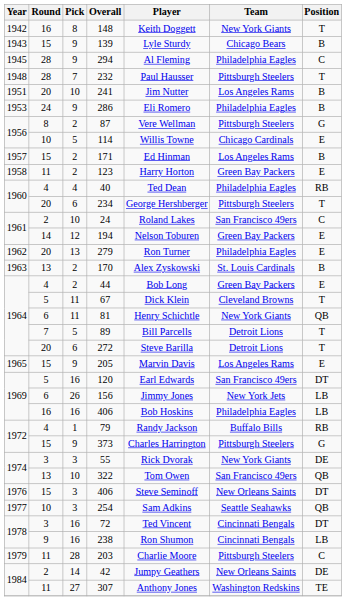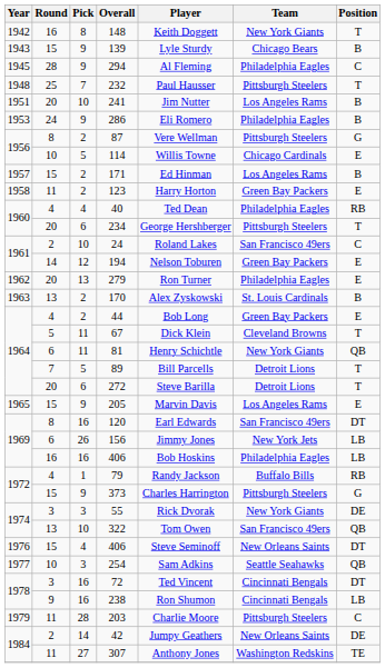232 | Round: 28 -> 25
120 | Round: 5 -> 8
1976 / 406 | Pick: 3 -> 4
